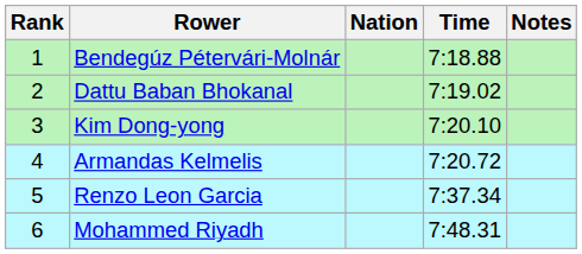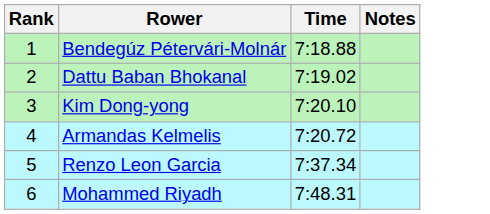- column: Nation
